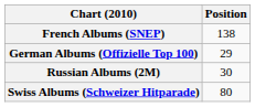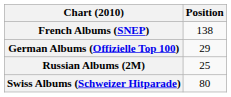Russian Albums (2M) | Position: 30 -> 25
